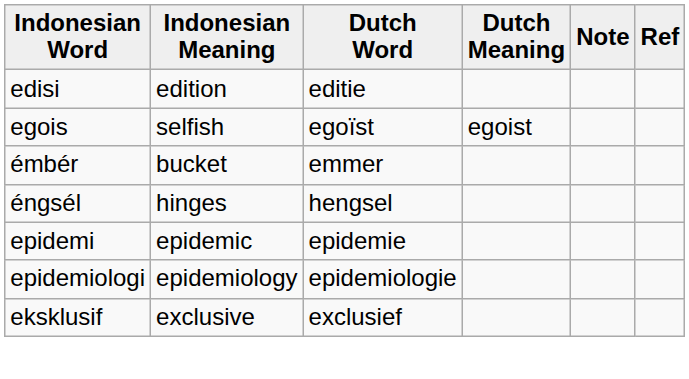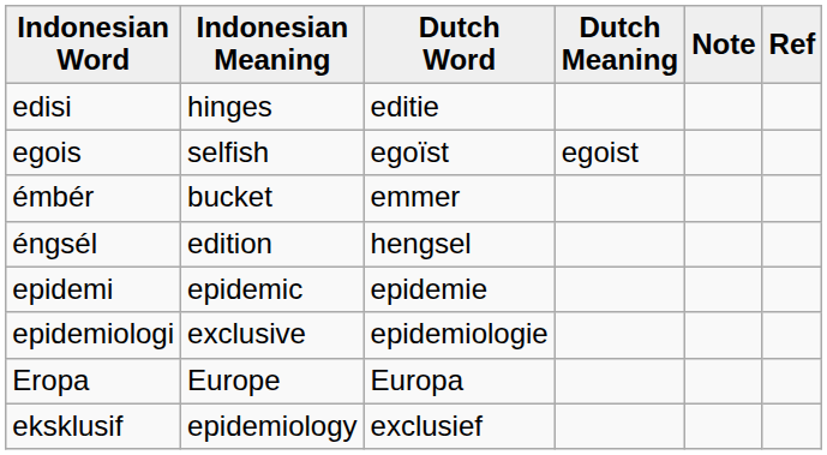edisi | Indonesian Meaning: edition -> hinges
éngsél | Indonesian Meaning: hinges -> edition
epidemiologi | Indonesian Meaning: epidemiology -> exclusive
+ row: Eropa | Europe | Europa
eksklusif | Indonesian Meaning: exclusive -> epidemiology
